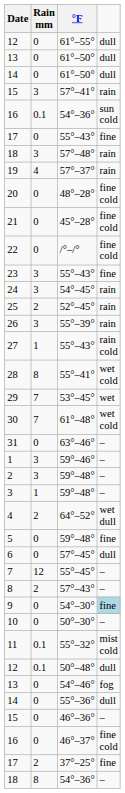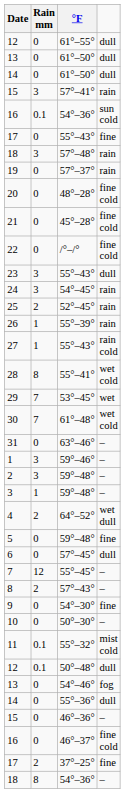57°–37° | Rain mm: 4 -> 0
23 / 55°–43° | column 4: fine -> dull
55°–39° | Rain mm: 3 -> 1
54°–30° | column 4: lightblue background -> no background
